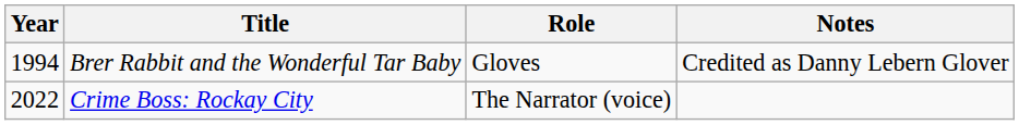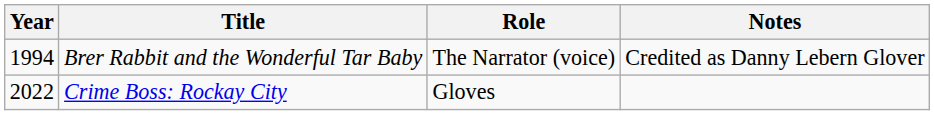Brer Rabbit and the Wonderful Tar Baby | Role: Gloves -> The Narrator (voice)
Crime Boss: Rockay City | Role: The Narrator (voice) -> Gloves
